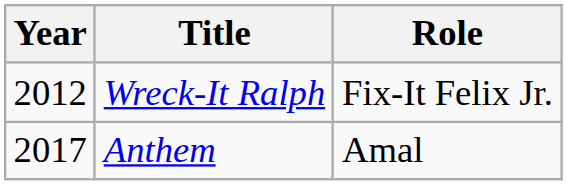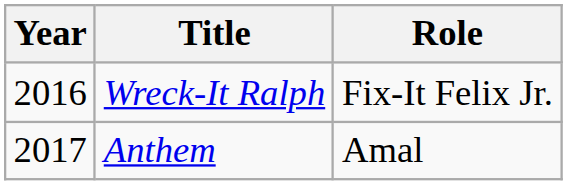Wreck-It Ralph | Year: 2012 -> 2016
